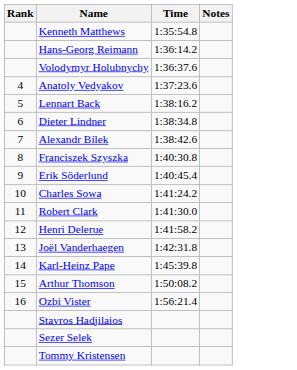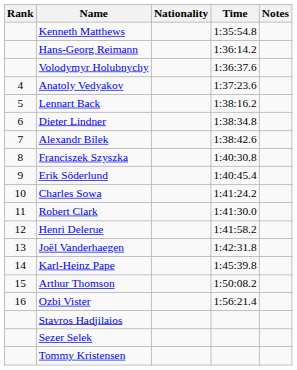+ column: Nationality
